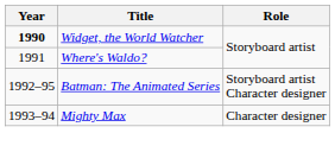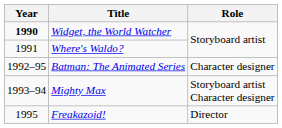Batman: The Animated Series | Role: Storyboard artist Character designer -> Character designer
Mighty Max | Role: Character designer -> Storyboard artist Character designer
+ row: 1995 | Freakazoid! | Director
